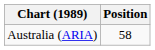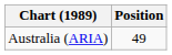Australia (ARIA) | Position: 58 -> 49
